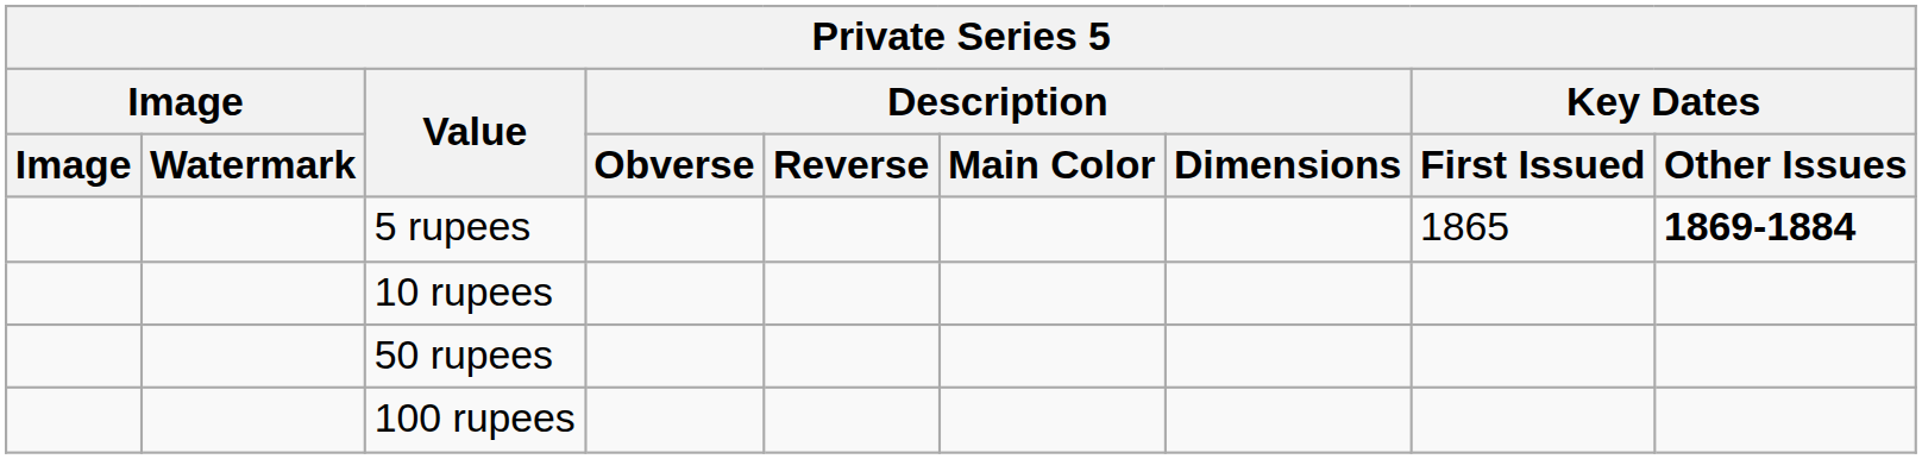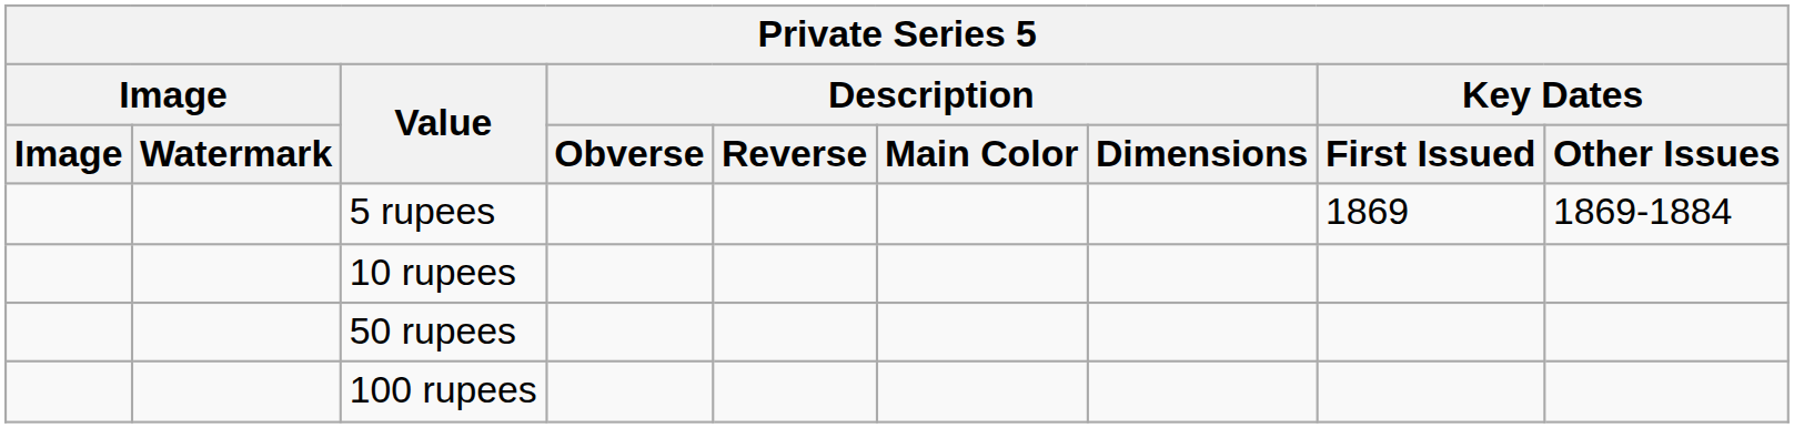5 rupees | Key Dates / First Issued: 1865 -> 1869
5 rupees | Key Dates / Other Issues: bold -> normal
